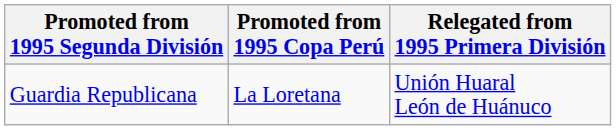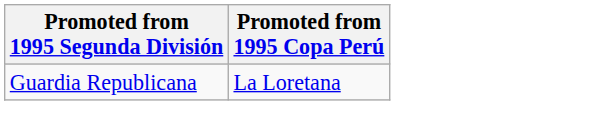- column: Relegated from 1995 Primera División | Unión Huaral León de Huánuco
